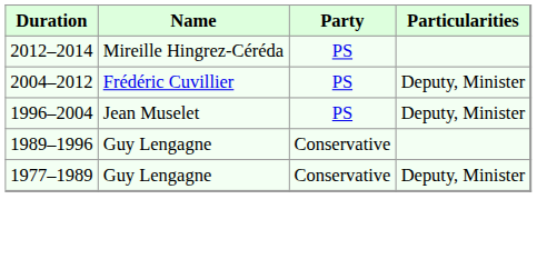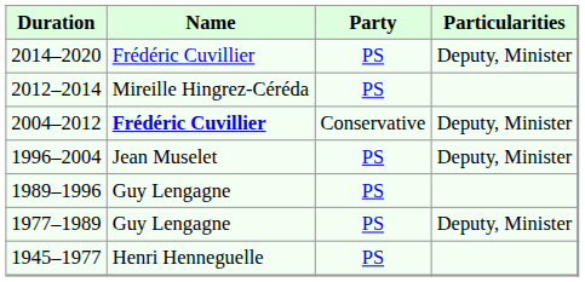+ row: 2014–2020 | Frédéric Cuvillier | PS | Deputy, Minister
2004–2012 | Name: normal -> bold
2004–2012 | Party: PS -> Conservative
1989–1996 | Party: Conservative -> PS
1977–1989 | Party: Conservative -> PS
+ row: 1945–1977 | Henri Henneguelle | PS
